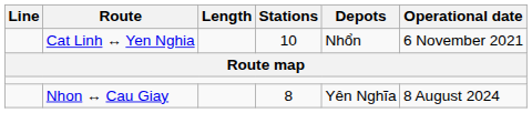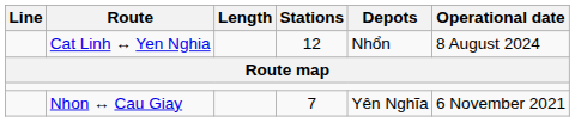Cat Linh ↔ Yen Nghia | Stations: 10 -> 12
Cat Linh ↔ Yen Nghia | Operational date: 6 November 2021 -> 8 August 2024
Nhon ↔ Cau Giay | Stations: 8 -> 7
Nhon ↔ Cau Giay | Operational date: 8 August 2024 -> 6 November 2021
